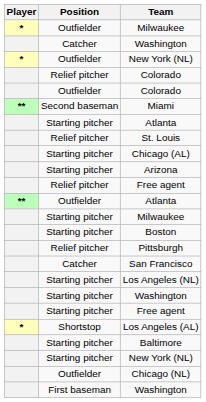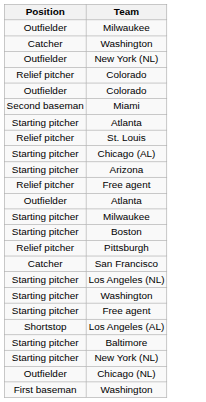- column: Player | * | * | ** | ** | *
